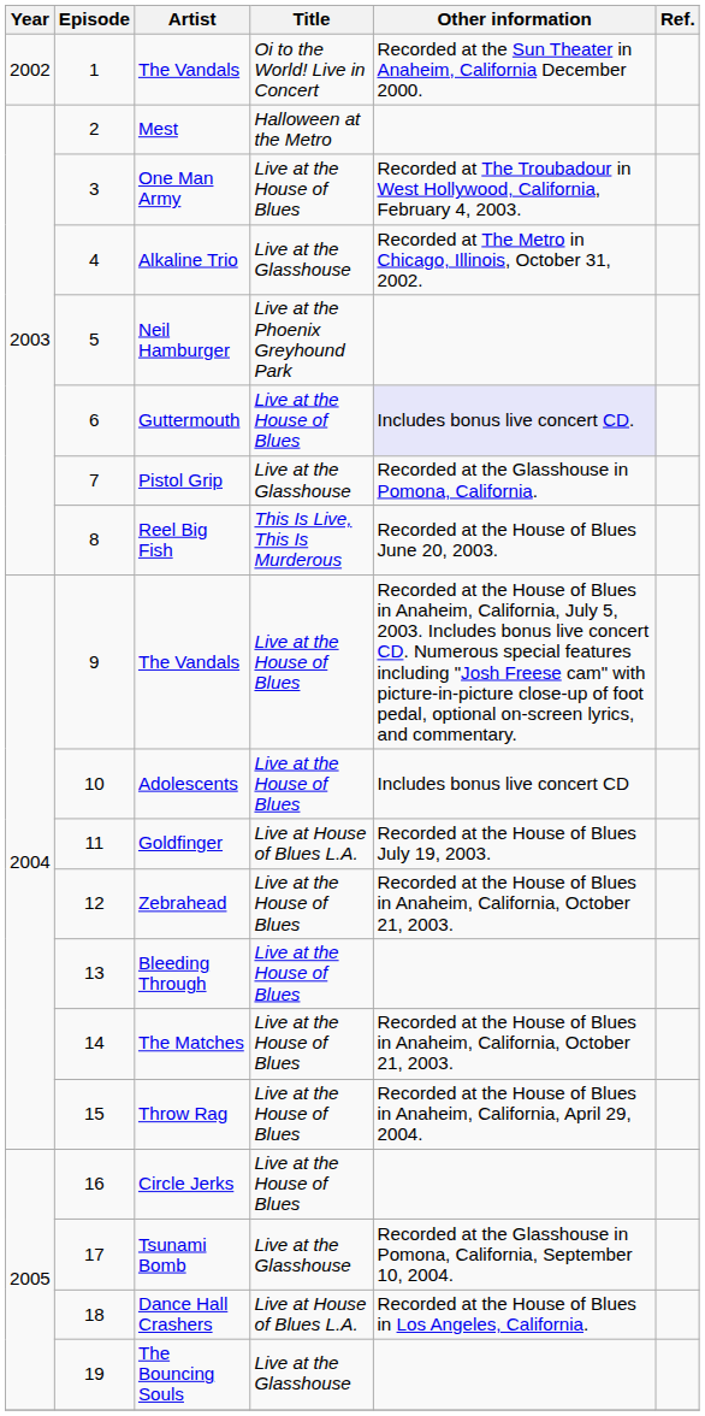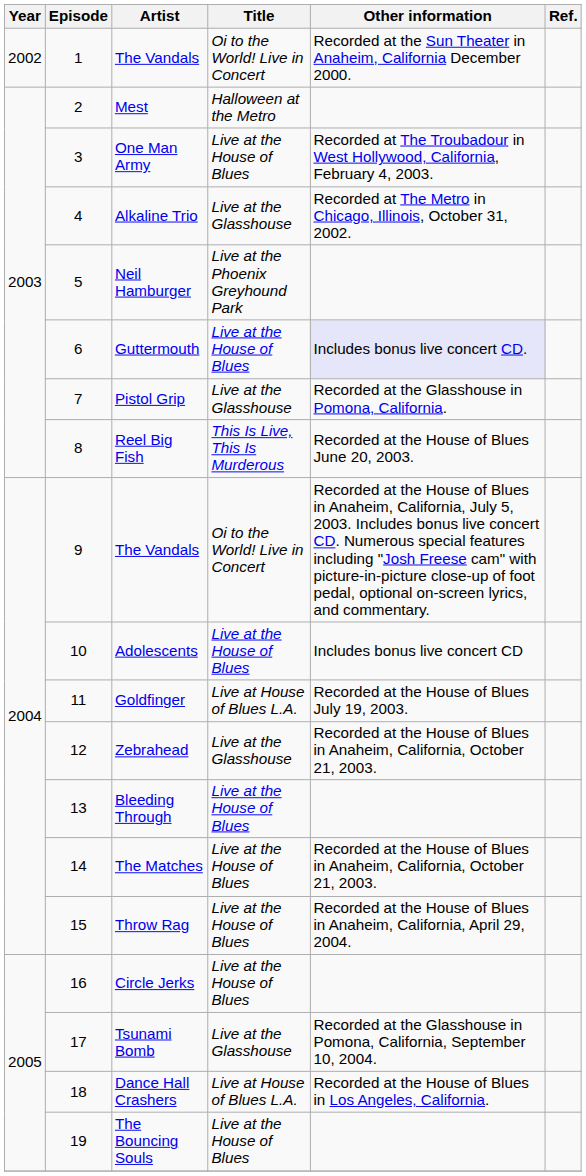9 / The Vandals | Title: Live at the House of Blues -> Oi to the World! Live in Concert
Zebrahead | Title: Live at the House of Blues -> Live at the Glasshouse
The Bouncing Souls | Title: Live at the Glasshouse -> Live at the House of Blues
